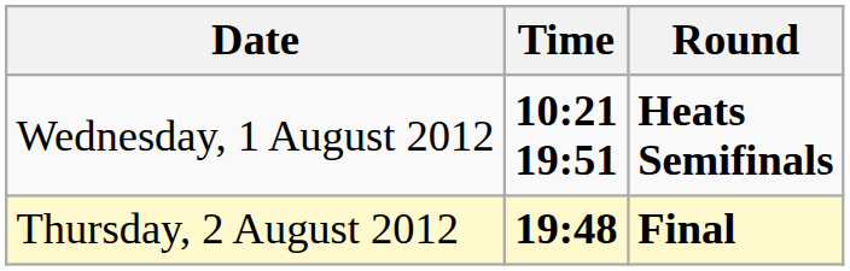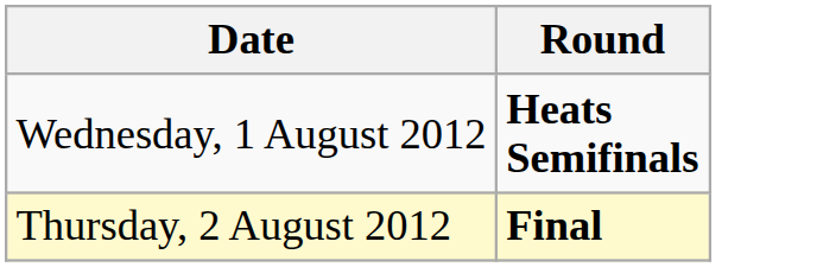- column: Time | 10:21 19:51 | 19:48
